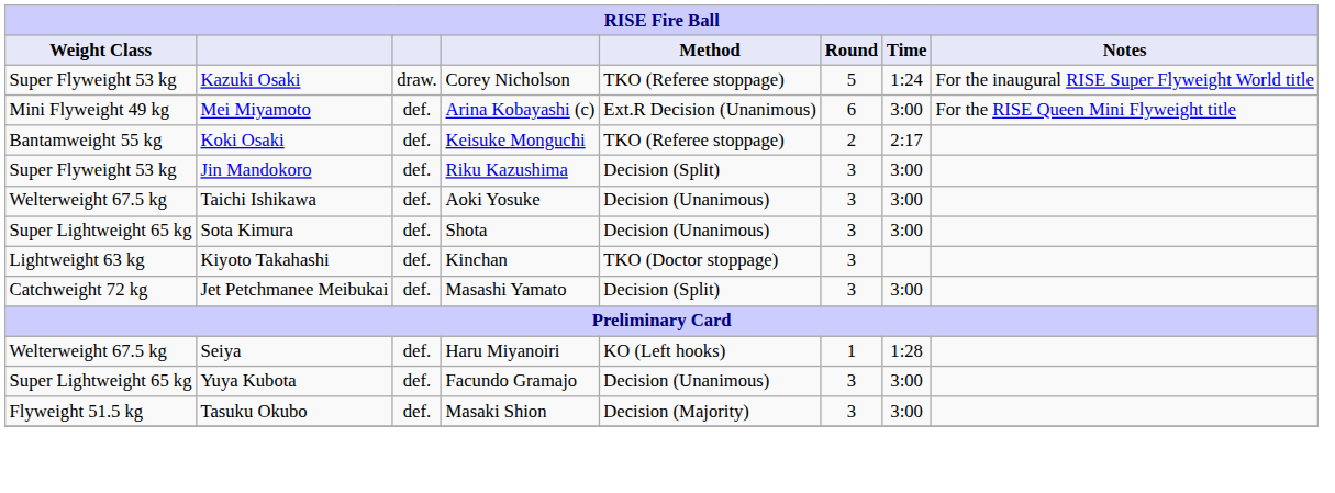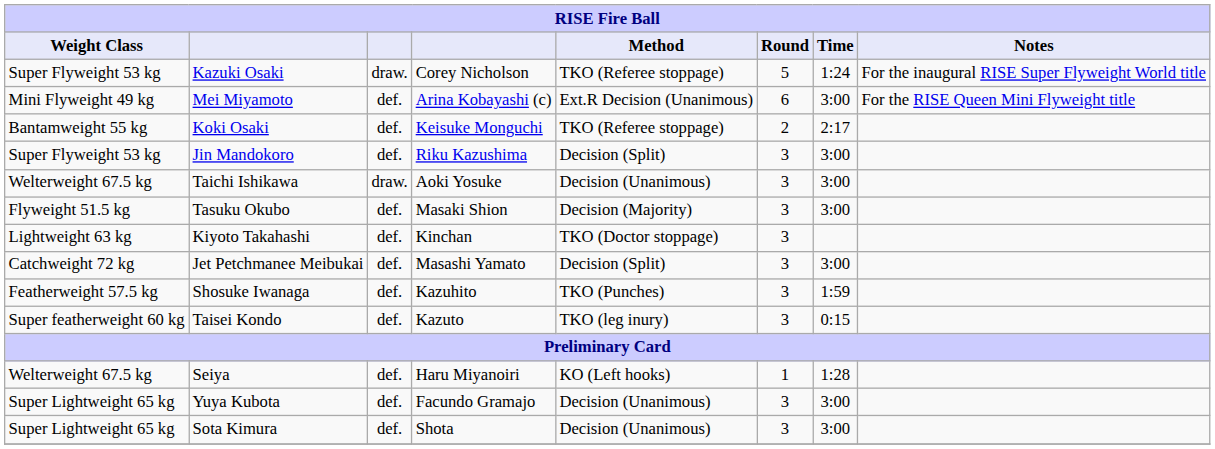Taichi Ishikawa | column 3: def. -> draw.
rows swapped: Sota Kimura <-> Tasuku Okubo
+ row: Featherweight 57.5 kg | Shosuke Iwanaga | def. | Kazuhito | TKO (Punches) | 3 | 1:59
+ row: Super featherweight 60 kg | Taisei Kondo | def. | Kazuto | TKO (leg inury) | 3 | 0:15
